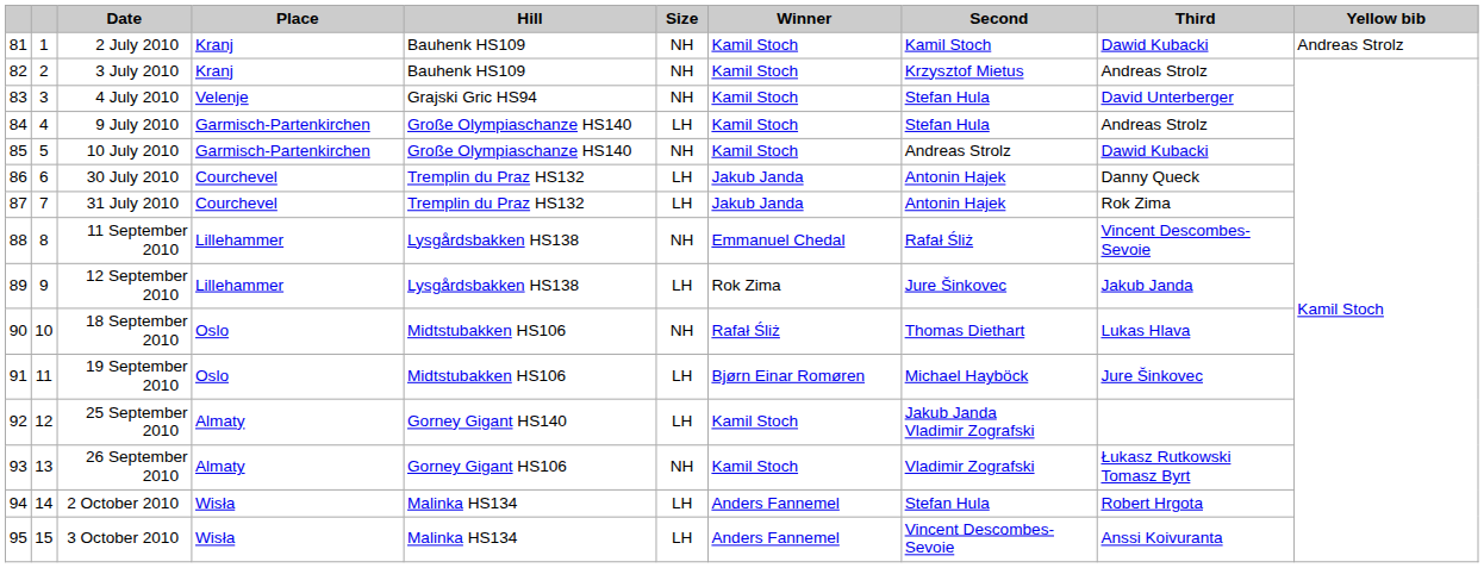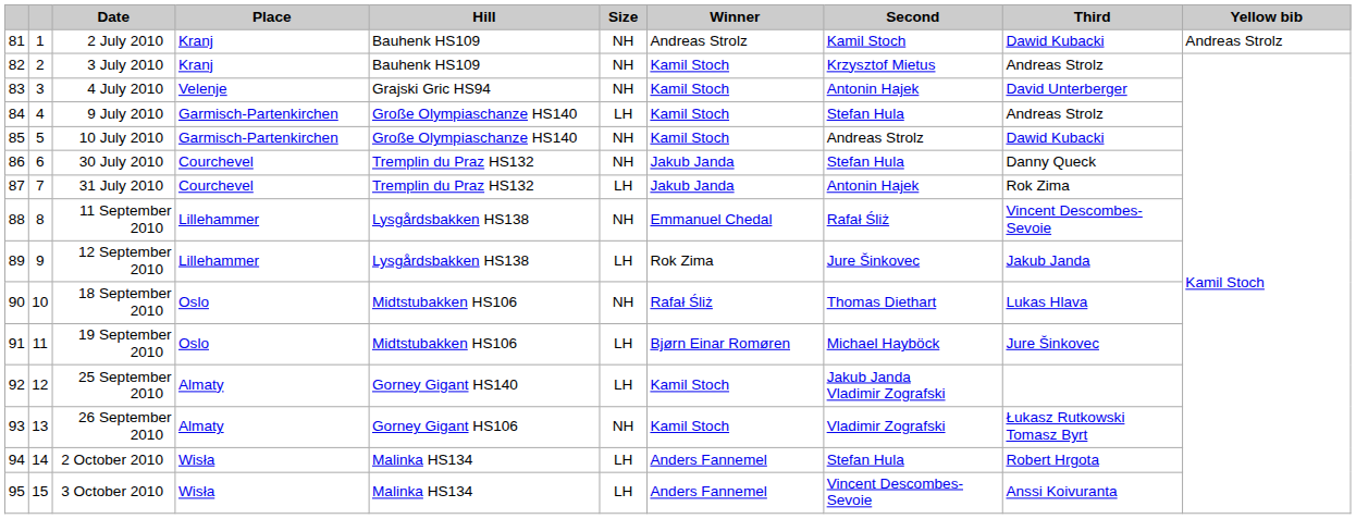2 July 2010 | Winner: Kamil Stoch -> Andreas Strolz
4 July 2010 | Second: Stefan Hula -> Antonin Hajek
30 July 2010 | Size: LH -> NH
30 July 2010 | Second: Antonin Hajek -> Stefan Hula
